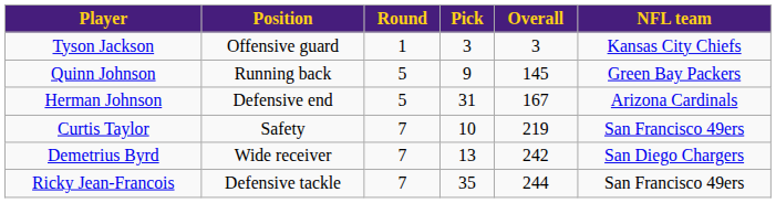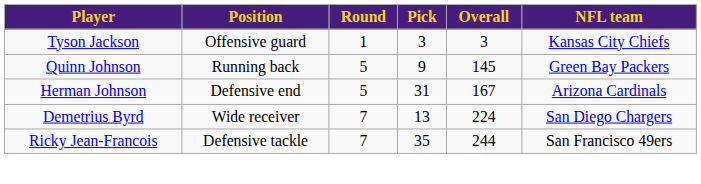- row: Curtis Taylor | Safety | 7 | 10 | 219 | San Francisco 49ers
Demetrius Byrd | Overall: 242 -> 224
